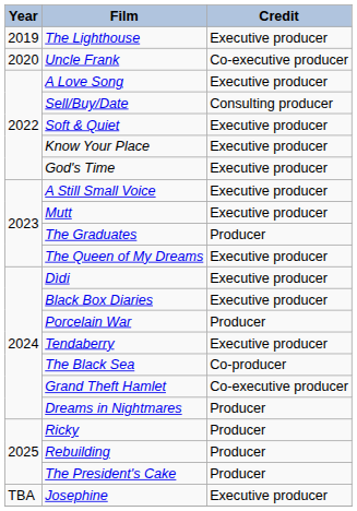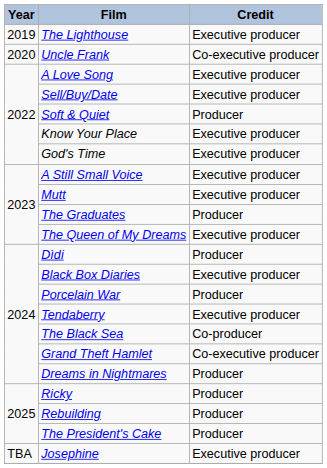Sell/Buy/Date | Credit: Consulting producer -> Executive producer
Soft & Quiet | Credit: Executive producer -> Producer
Dìdi | Credit: Executive producer -> Producer
